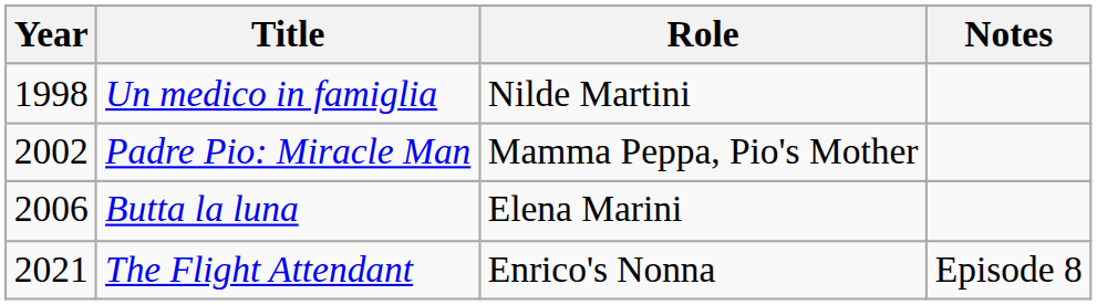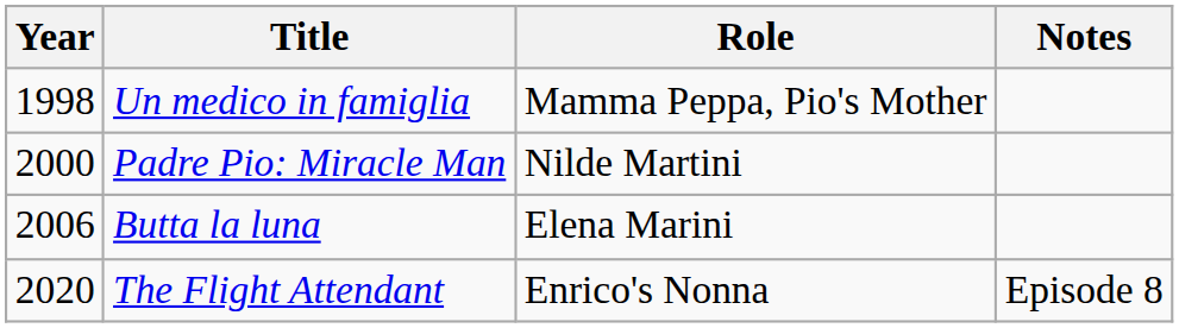Un medico in famiglia | Role: Nilde Martini -> Mamma Peppa, Pio's Mother
Padre Pio: Miracle Man | Year: 2002 -> 2000
Padre Pio: Miracle Man | Role: Mamma Peppa, Pio's Mother -> Nilde Martini
The Flight Attendant | Year: 2021 -> 2020
